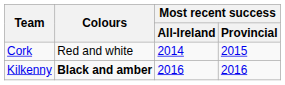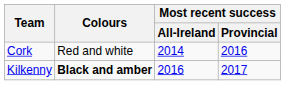Cork | Most recent success / Provincial: 2015 -> 2016
Kilkenny | Most recent success / Provincial: 2016 -> 2017
